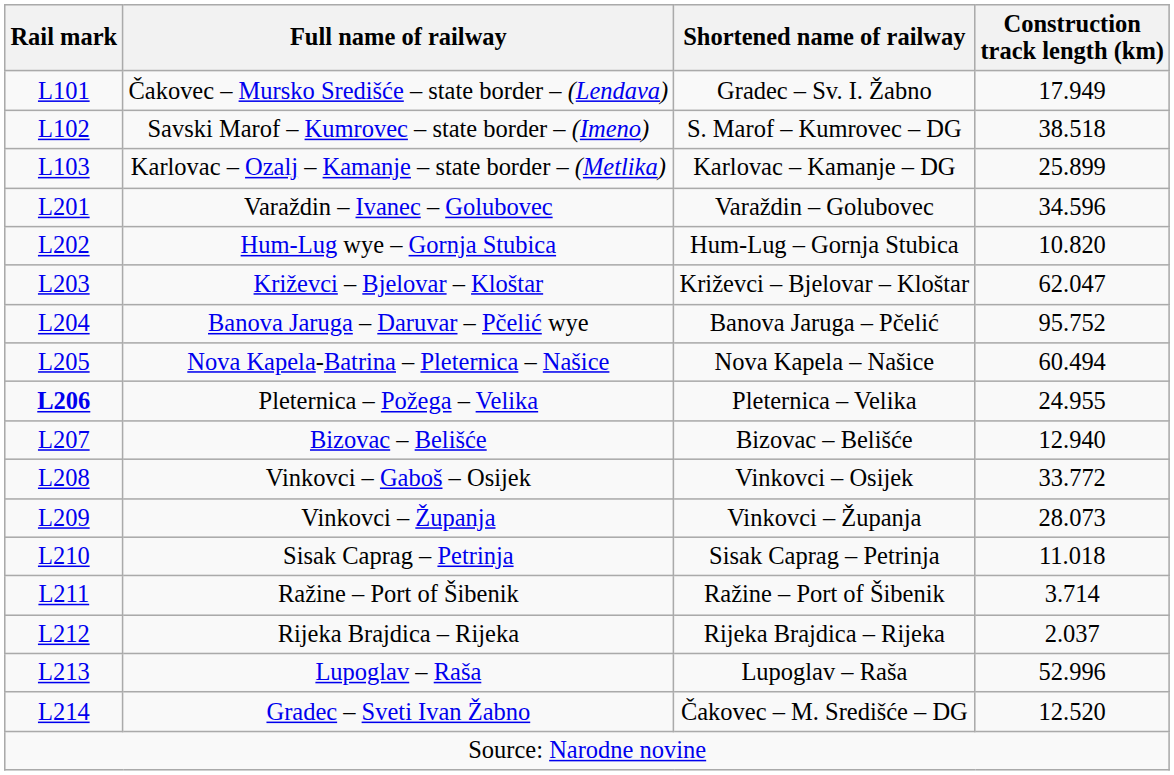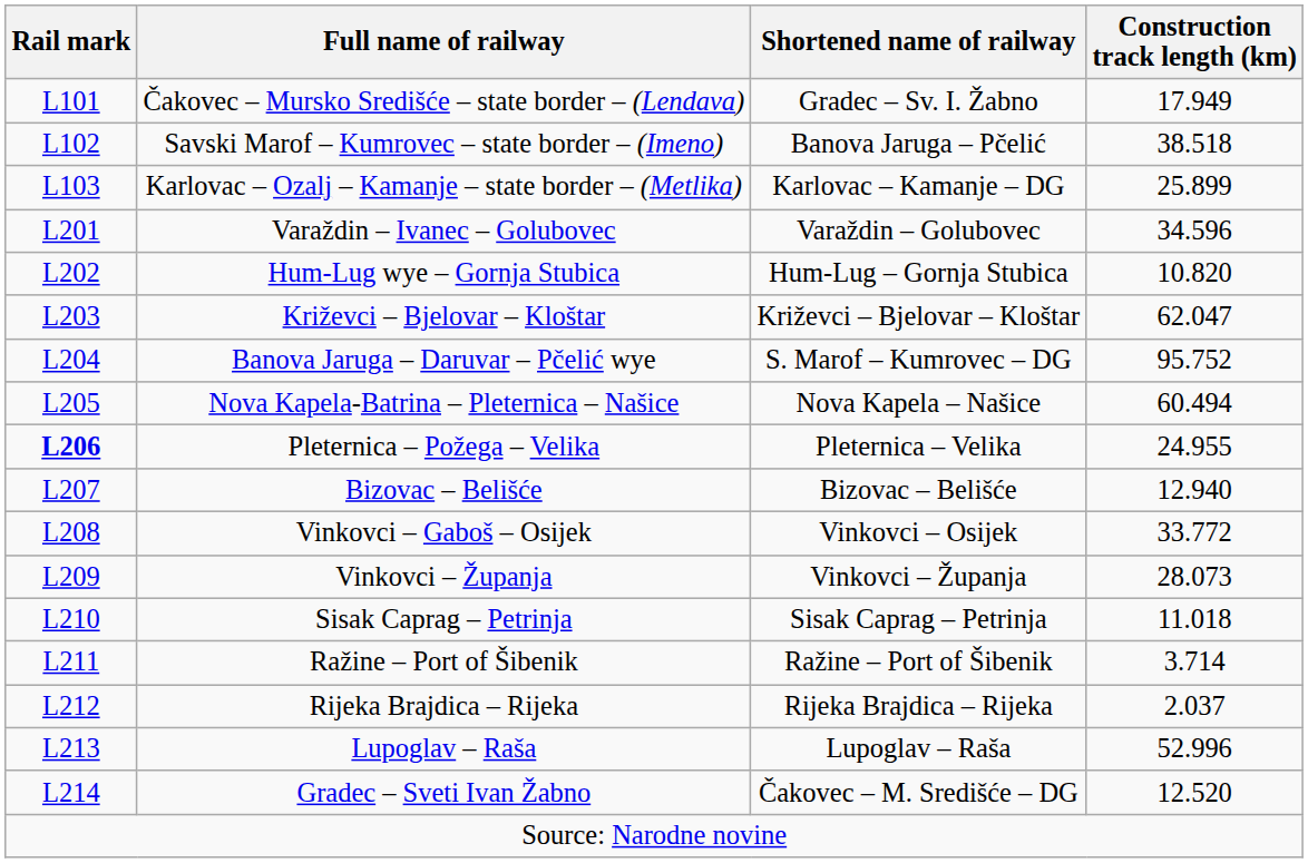Savski Marof – Kumrovec – state border – (Imeno) | Shortened name of railway: S. Marof – Kumrovec – DG -> Banova Jaruga – Pčelić
Banova Jaruga – Daruvar – Pčelić wye | Shortened name of railway: Banova Jaruga – Pčelić -> S. Marof – Kumrovec – DG
